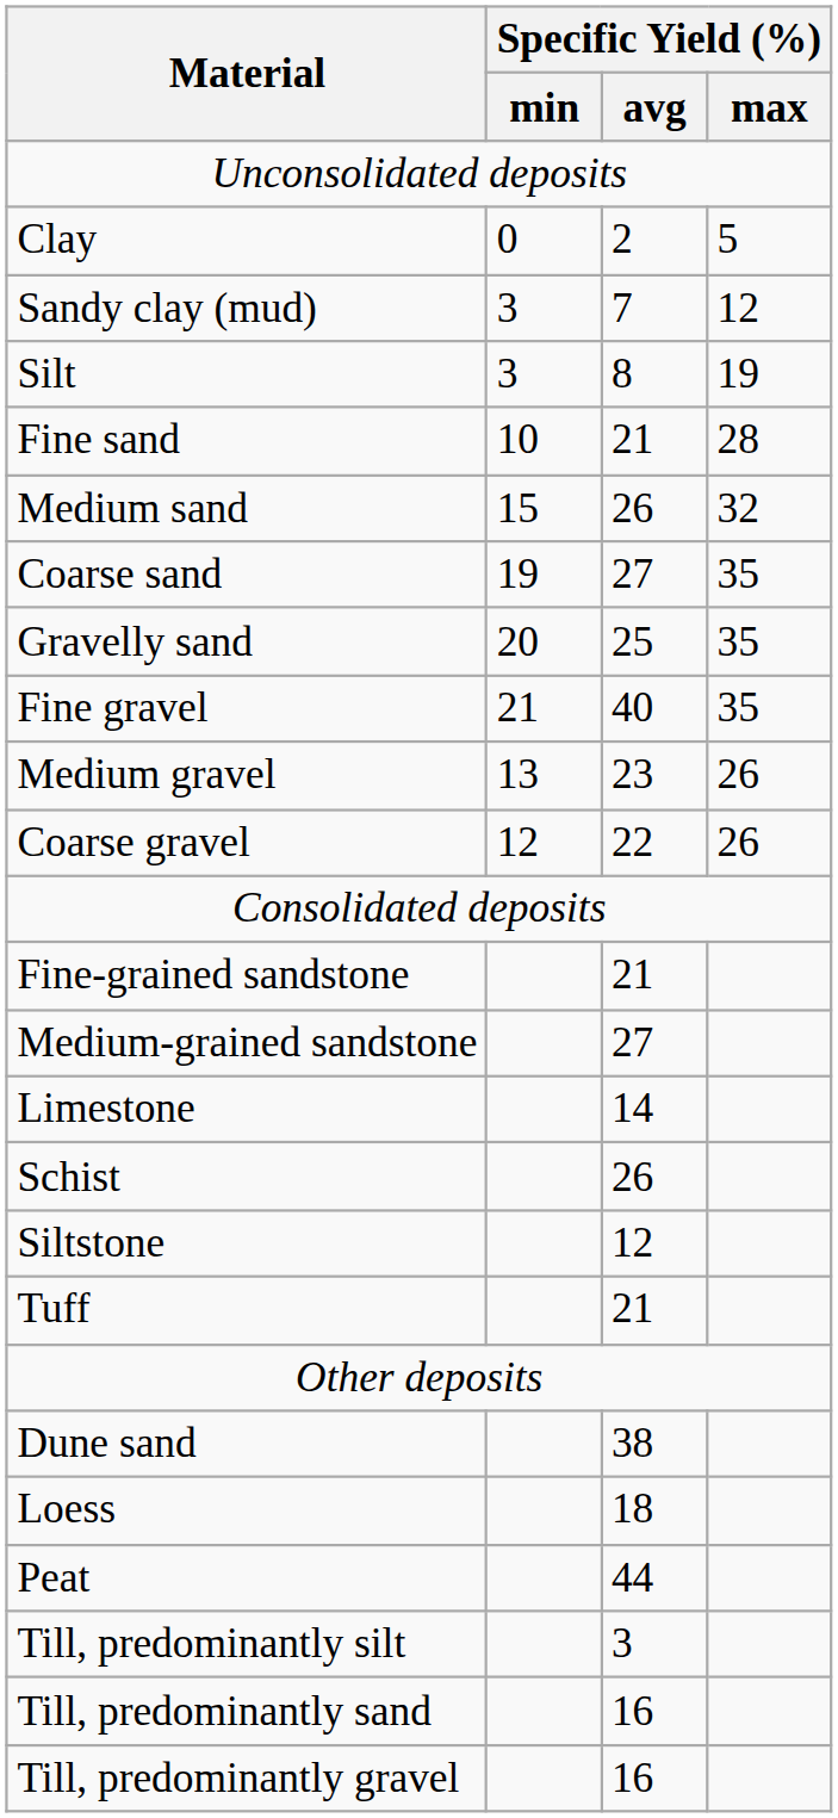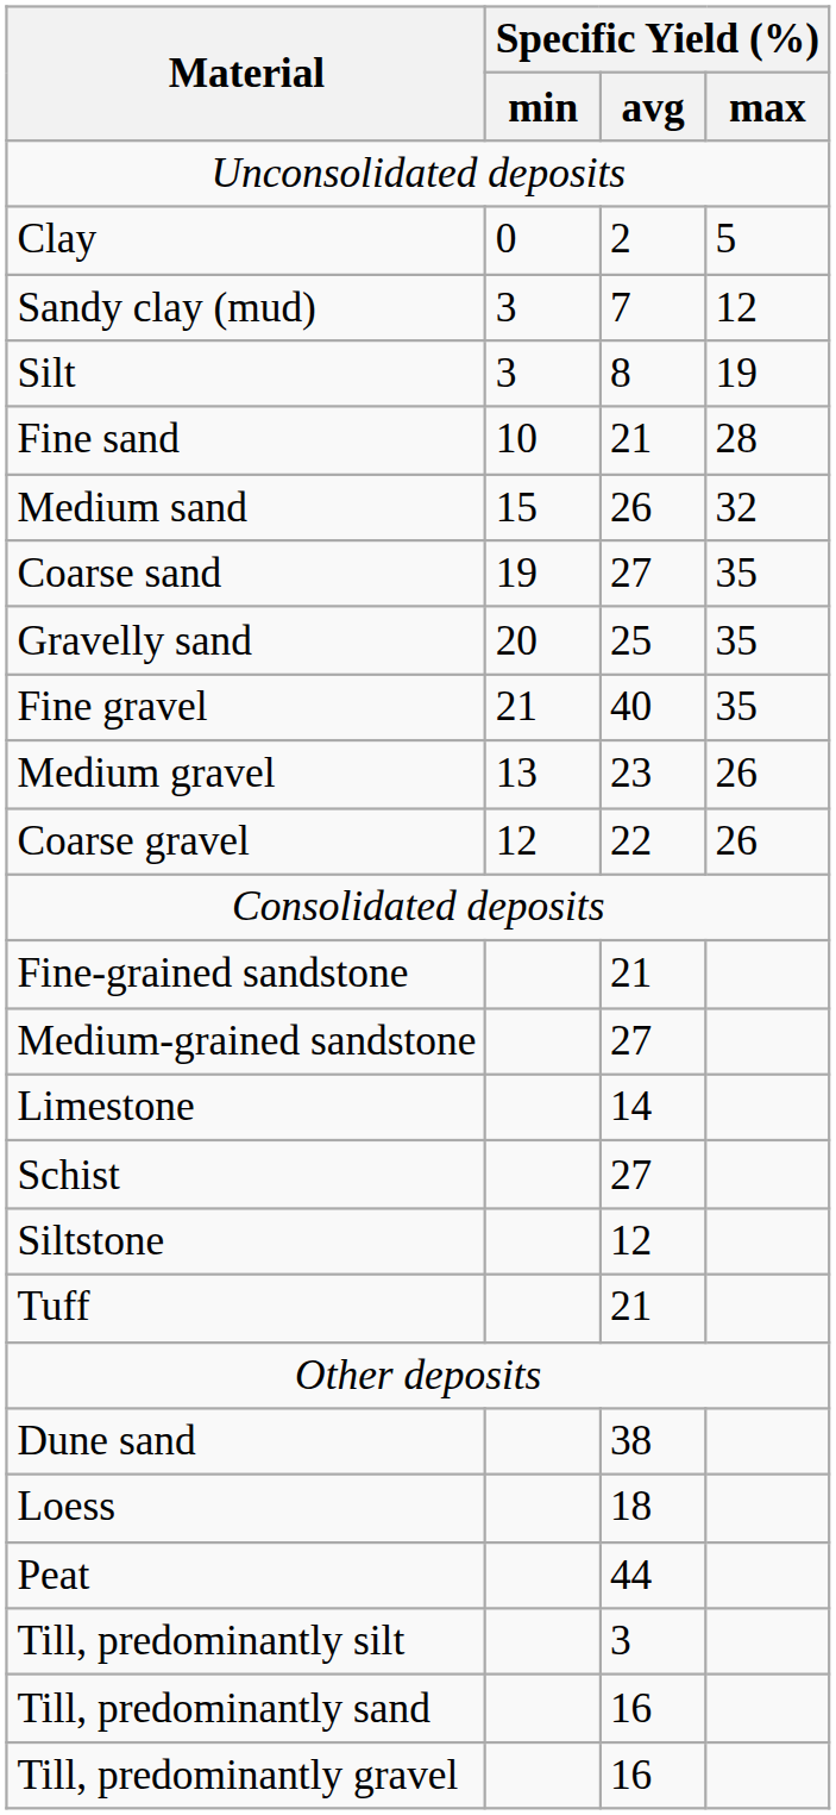Schist | Specific Yield (%) / avg: 26 -> 27
